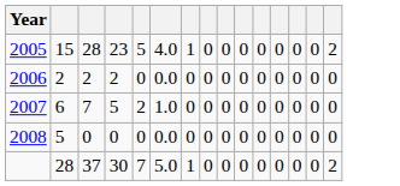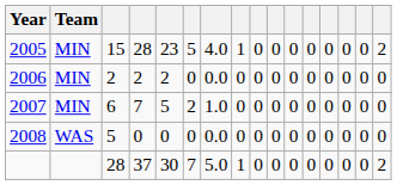+ column: Team | MIN | MIN | MIN | WAS
